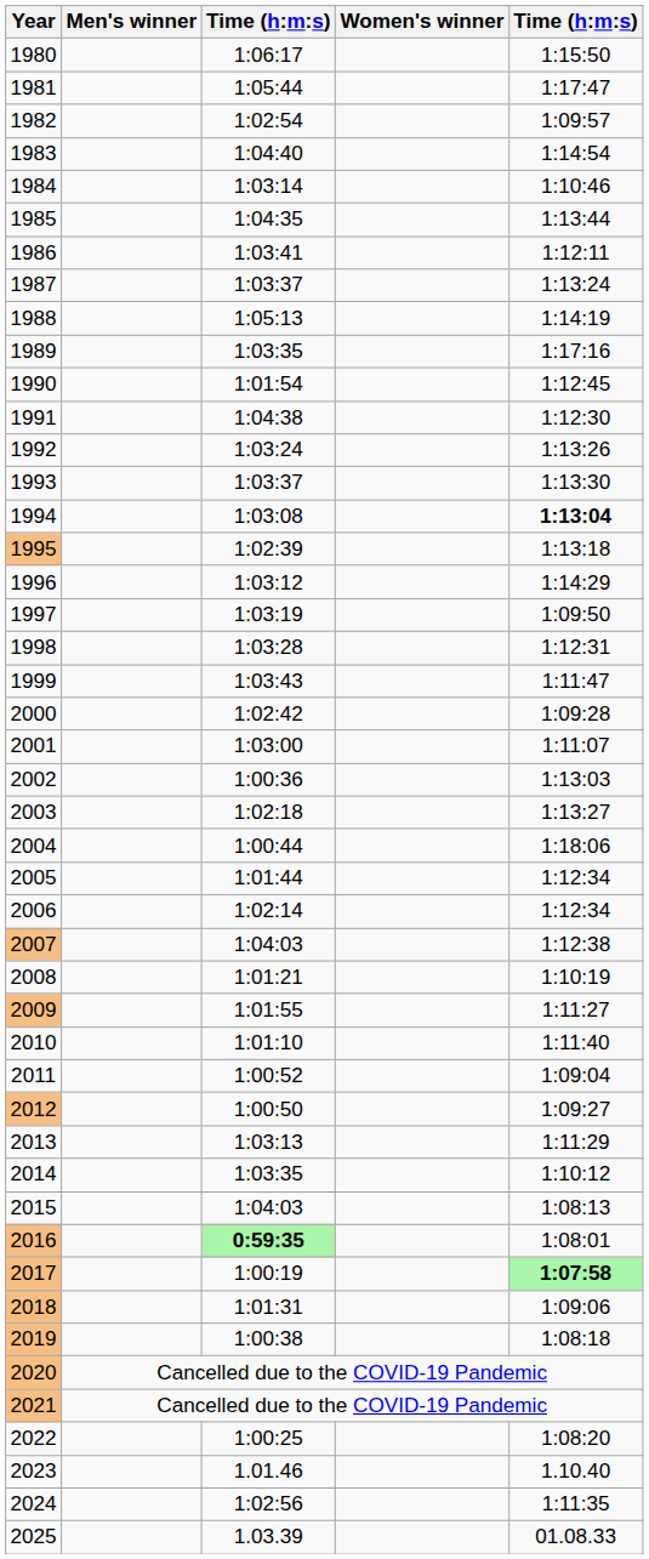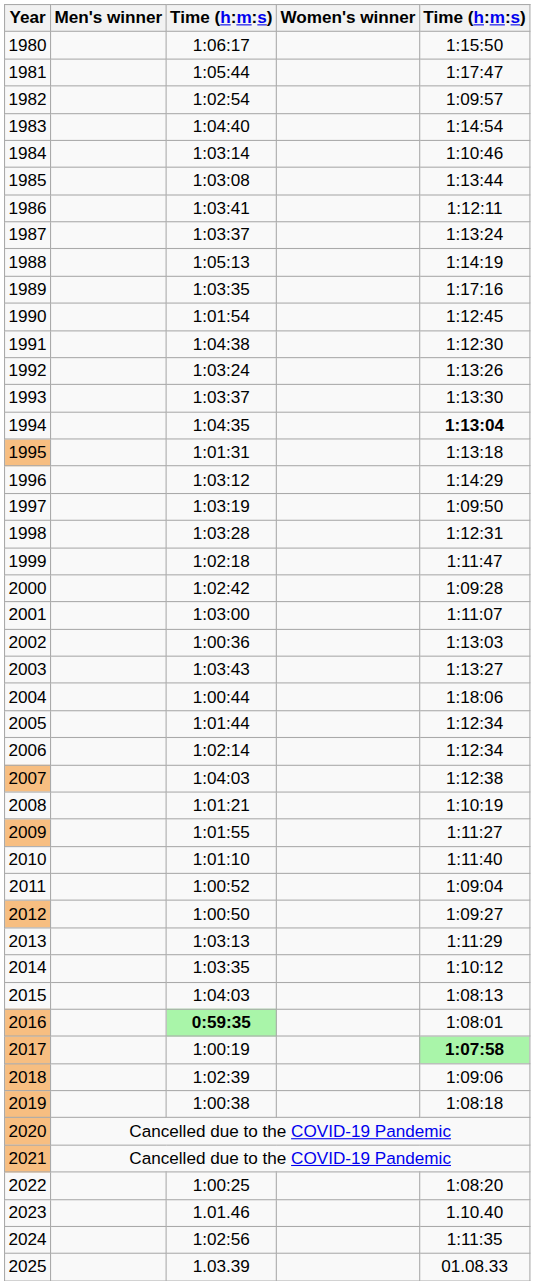1985 | column 3: 1:04:35 -> 1:03:08
1994 | column 3: 1:03:08 -> 1:04:35
1995 | column 3: 1:02:39 -> 1:01:31
1999 | column 3: 1:03:43 -> 1:02:18
2003 | column 3: 1:02:18 -> 1:03:43
2018 | column 3: 1:01:31 -> 1:02:39
